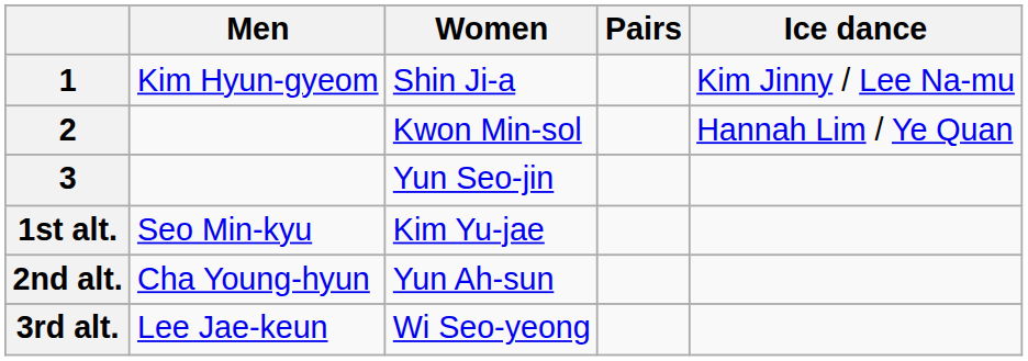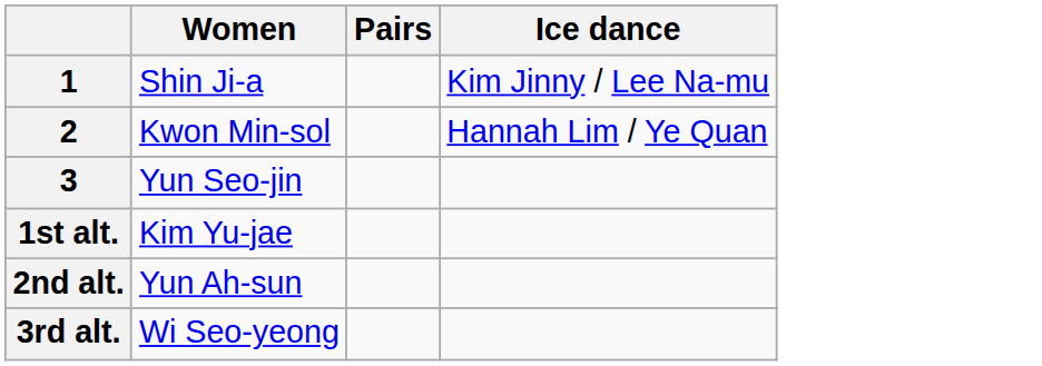- column: Men | Kim Hyun-gyeom | Seo Min-kyu | Cha Young-hyun | Lee Jae-keun
